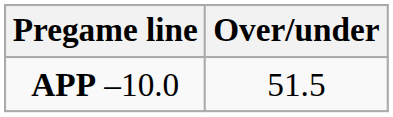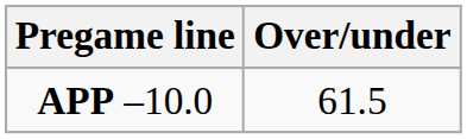APP –10.0 | Over/under: 51.5 -> 61.5
